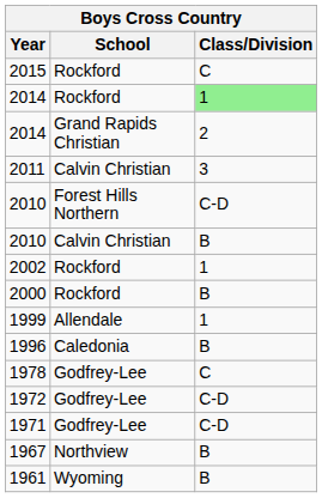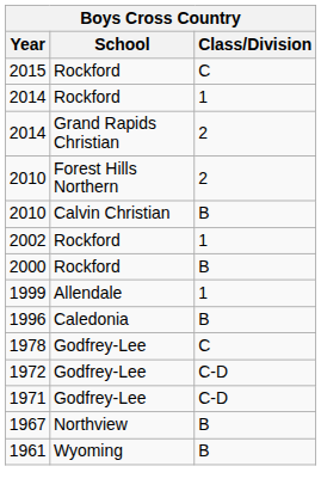2014 / Rockford | Class/Division: lightgreen background -> no background
- row: 2011 | Calvin Christian | 3
2010 / Forest Hills Northern | Class/Division: C-D -> 2
